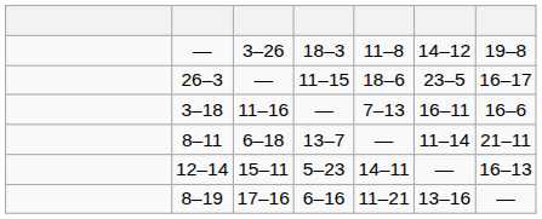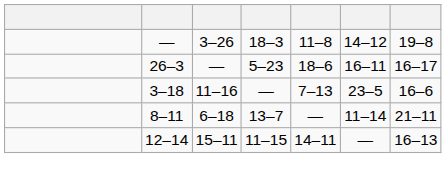26–3 | column 4: 11–15 -> 5–23
26–3 | column 6: 23–5 -> 16–11
3–18 | column 6: 16–11 -> 23–5
12–14 | column 4: 5–23 -> 11–15
- row: 8–19 | 17–16 | 6–16 | 11–21 | 13–16 | —
